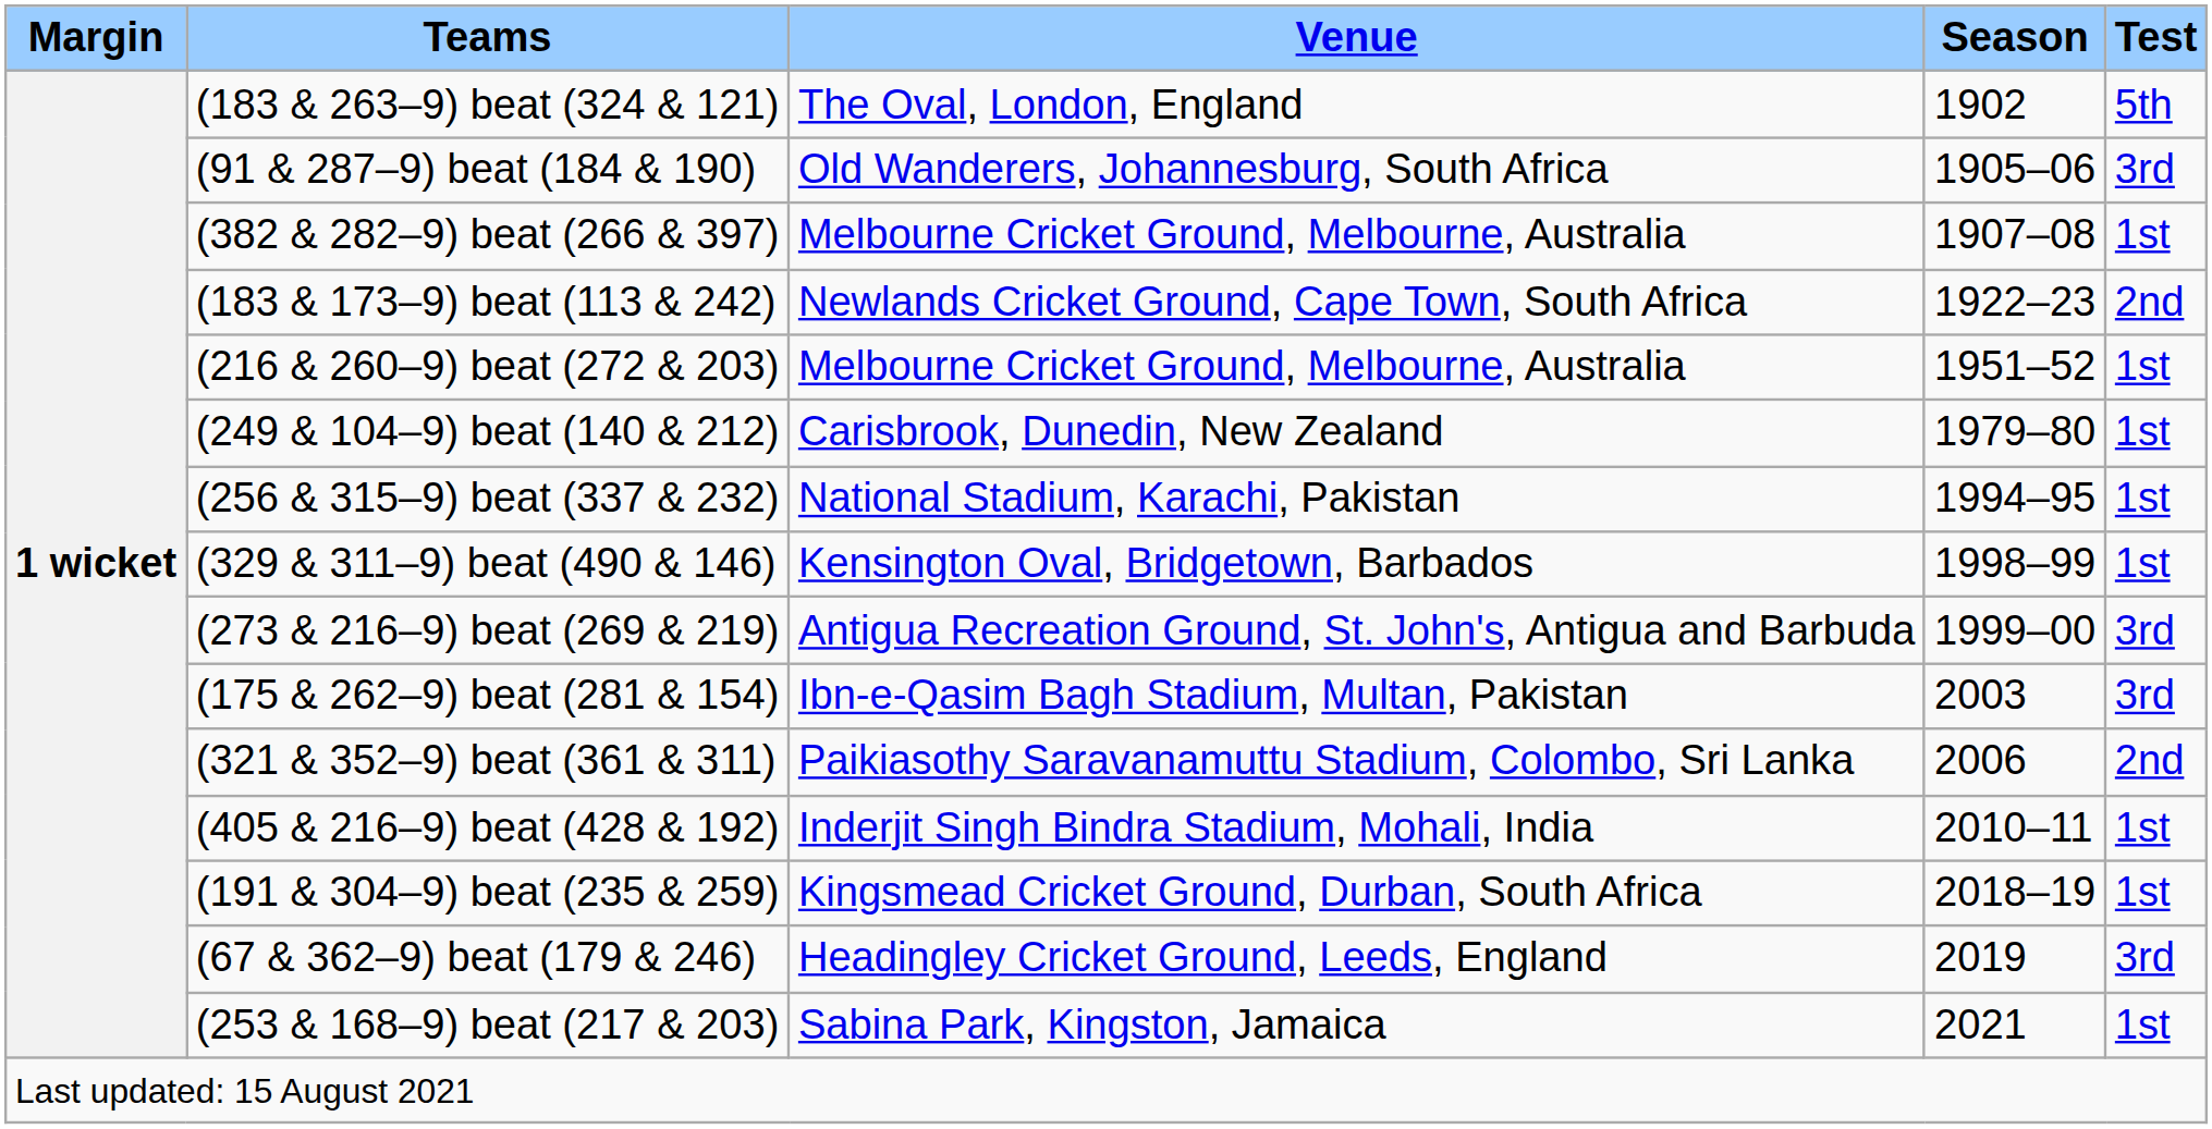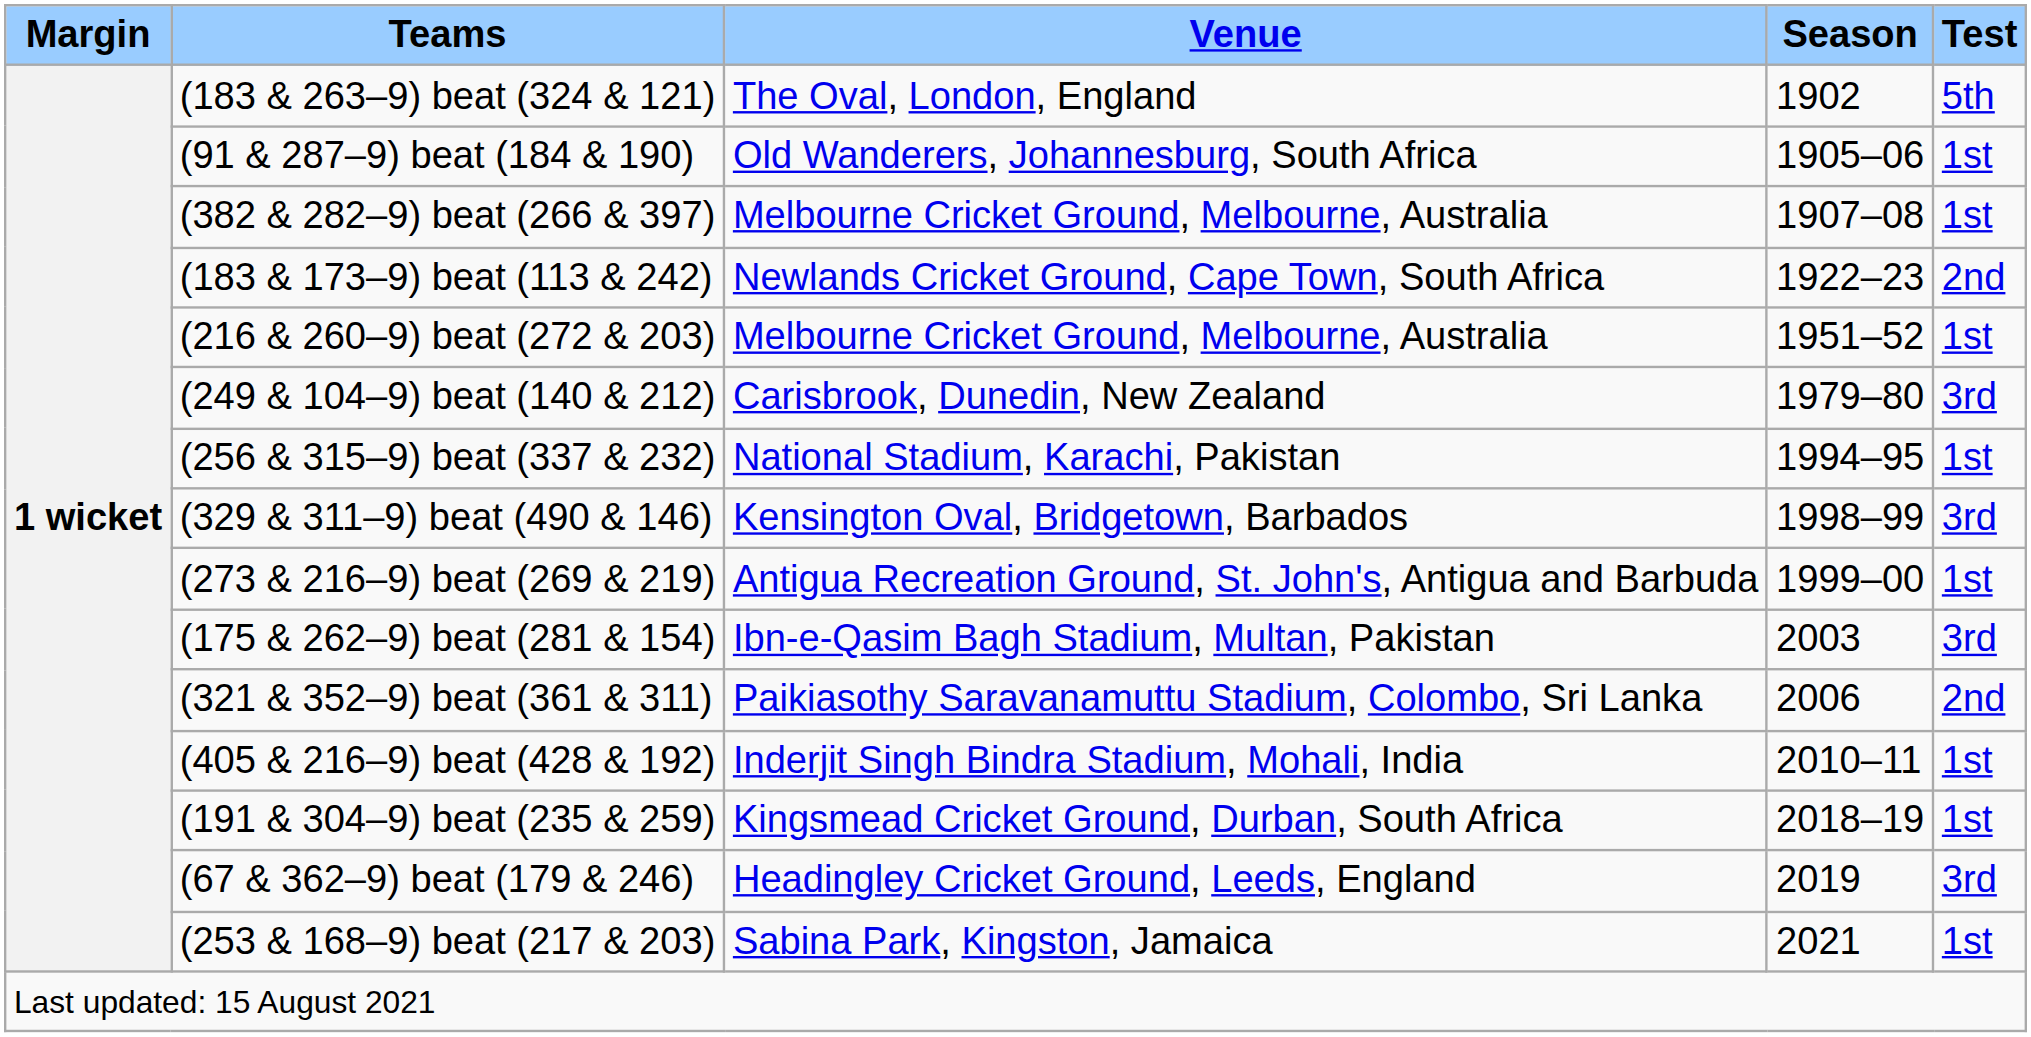(91 & 287–9) beat (184 & 190) | Test: 3rd -> 1st
(249 & 104–9) beat (140 & 212) | Test: 1st -> 3rd
(329 & 311–9) beat (490 & 146) | Test: 1st -> 3rd
(273 & 216–9) beat (269 & 219) | Test: 3rd -> 1st
